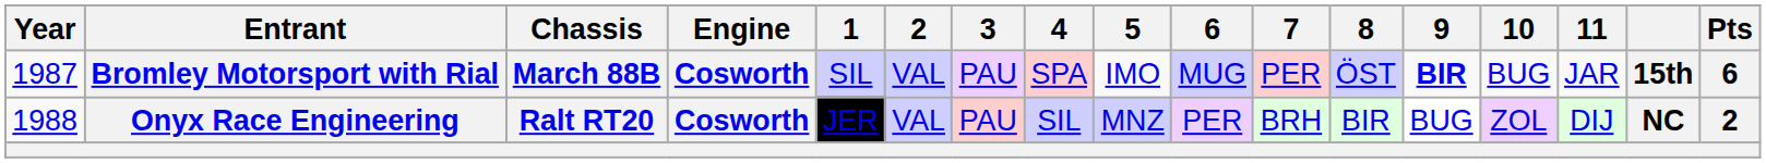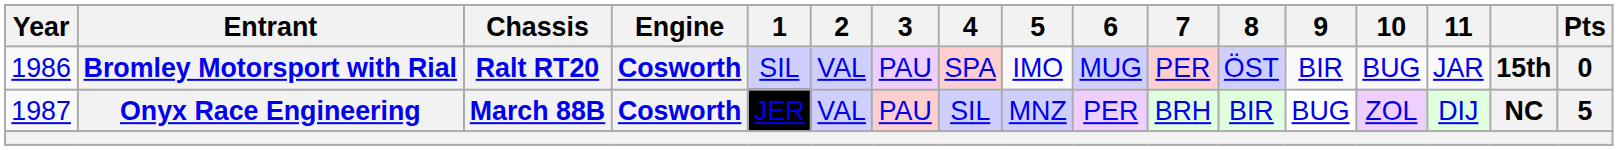Bromley Motorsport with Rial | Year: 1987 -> 1986
Bromley Motorsport with Rial | Chassis: March 88B -> Ralt RT20
Bromley Motorsport with Rial | 9: bold -> normal
Bromley Motorsport with Rial | Pts: 6 -> 0
Onyx Race Engineering | Year: 1988 -> 1987
Onyx Race Engineering | Chassis: Ralt RT20 -> March 88B
Onyx Race Engineering | Pts: 2 -> 5
